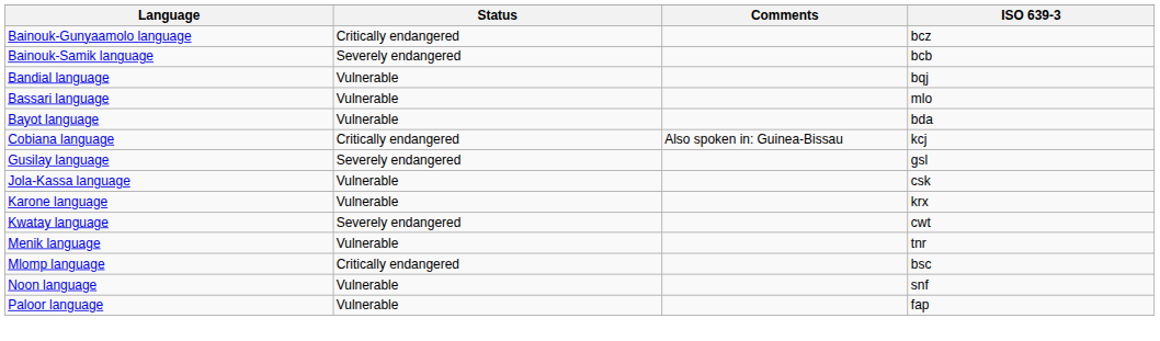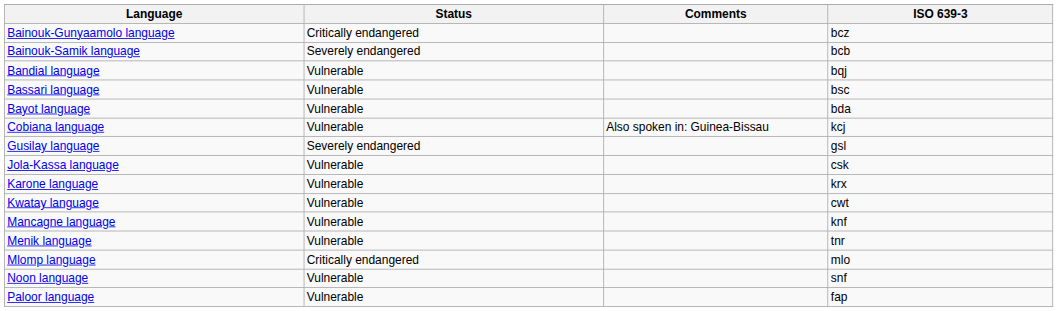Bassari language | ISO 639-3: mlo -> bsc
Cobiana language | Status: Critically endangered -> Vulnerable
Kwatay language | Status: Severely endangered -> Vulnerable
+ row: Mancagne language | Vulnerable | knf
Mlomp language | ISO 639-3: bsc -> mlo
